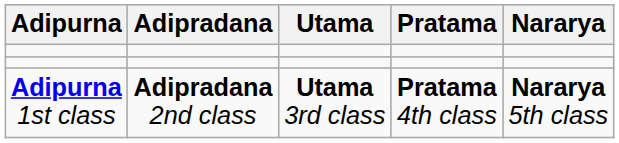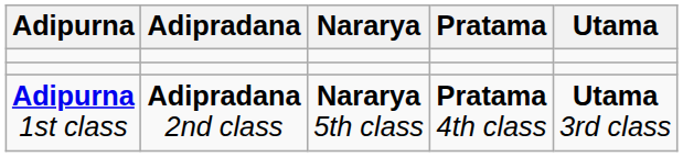columns swapped: Utama <-> Nararya
